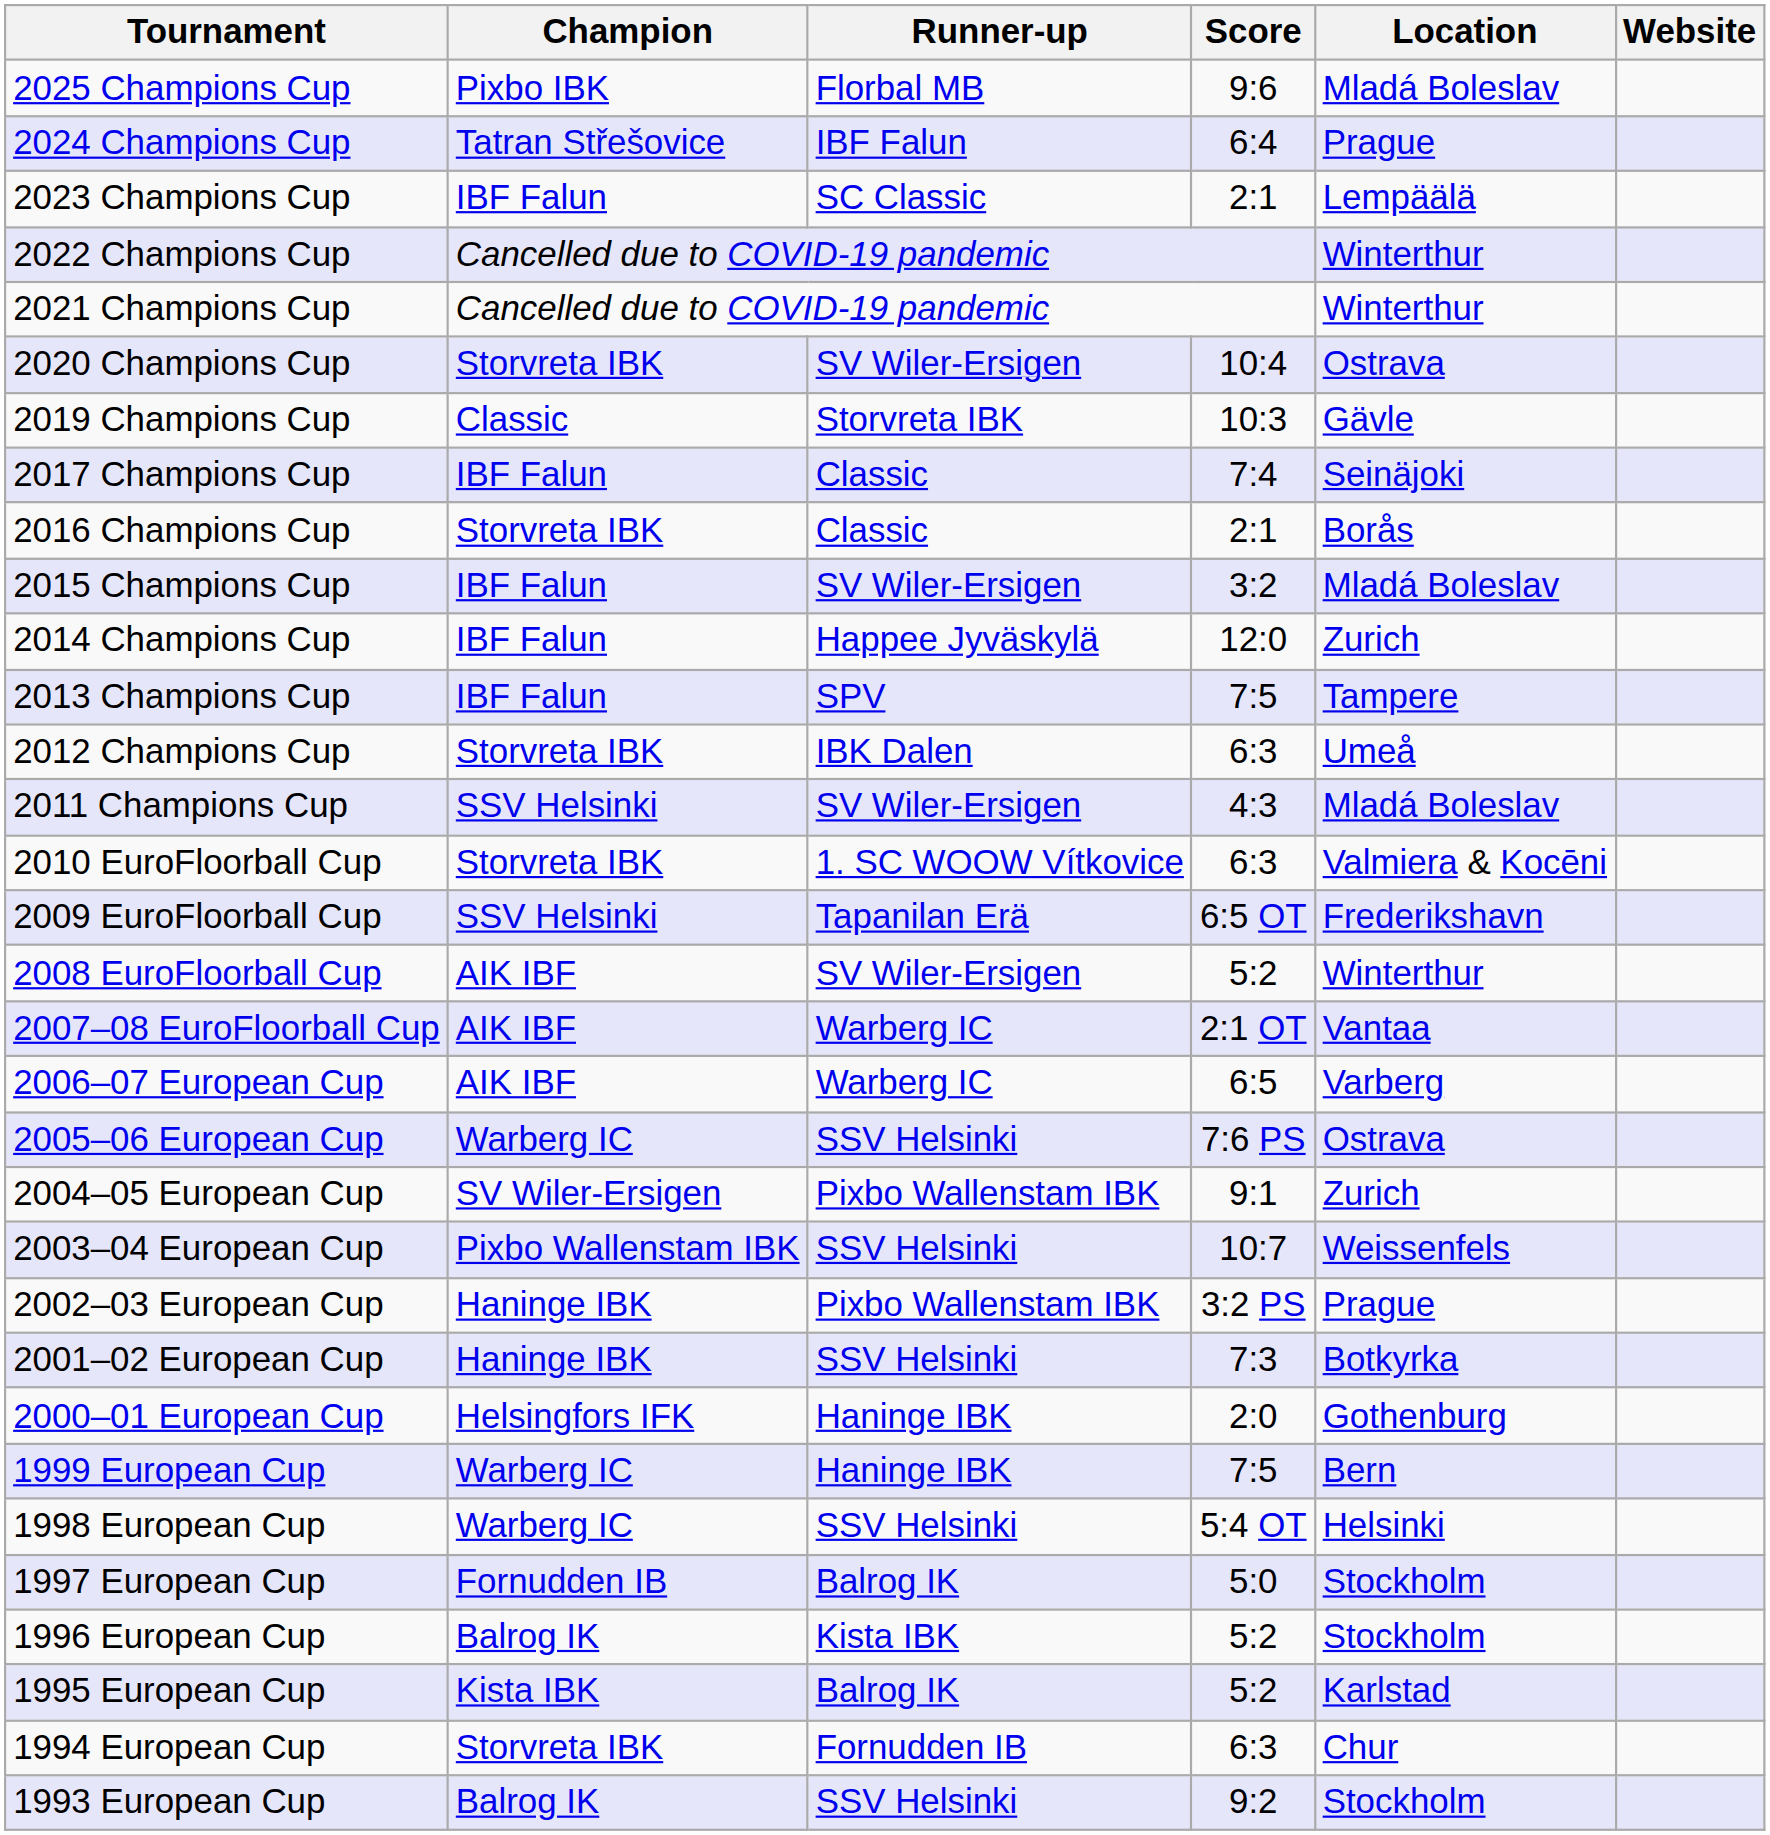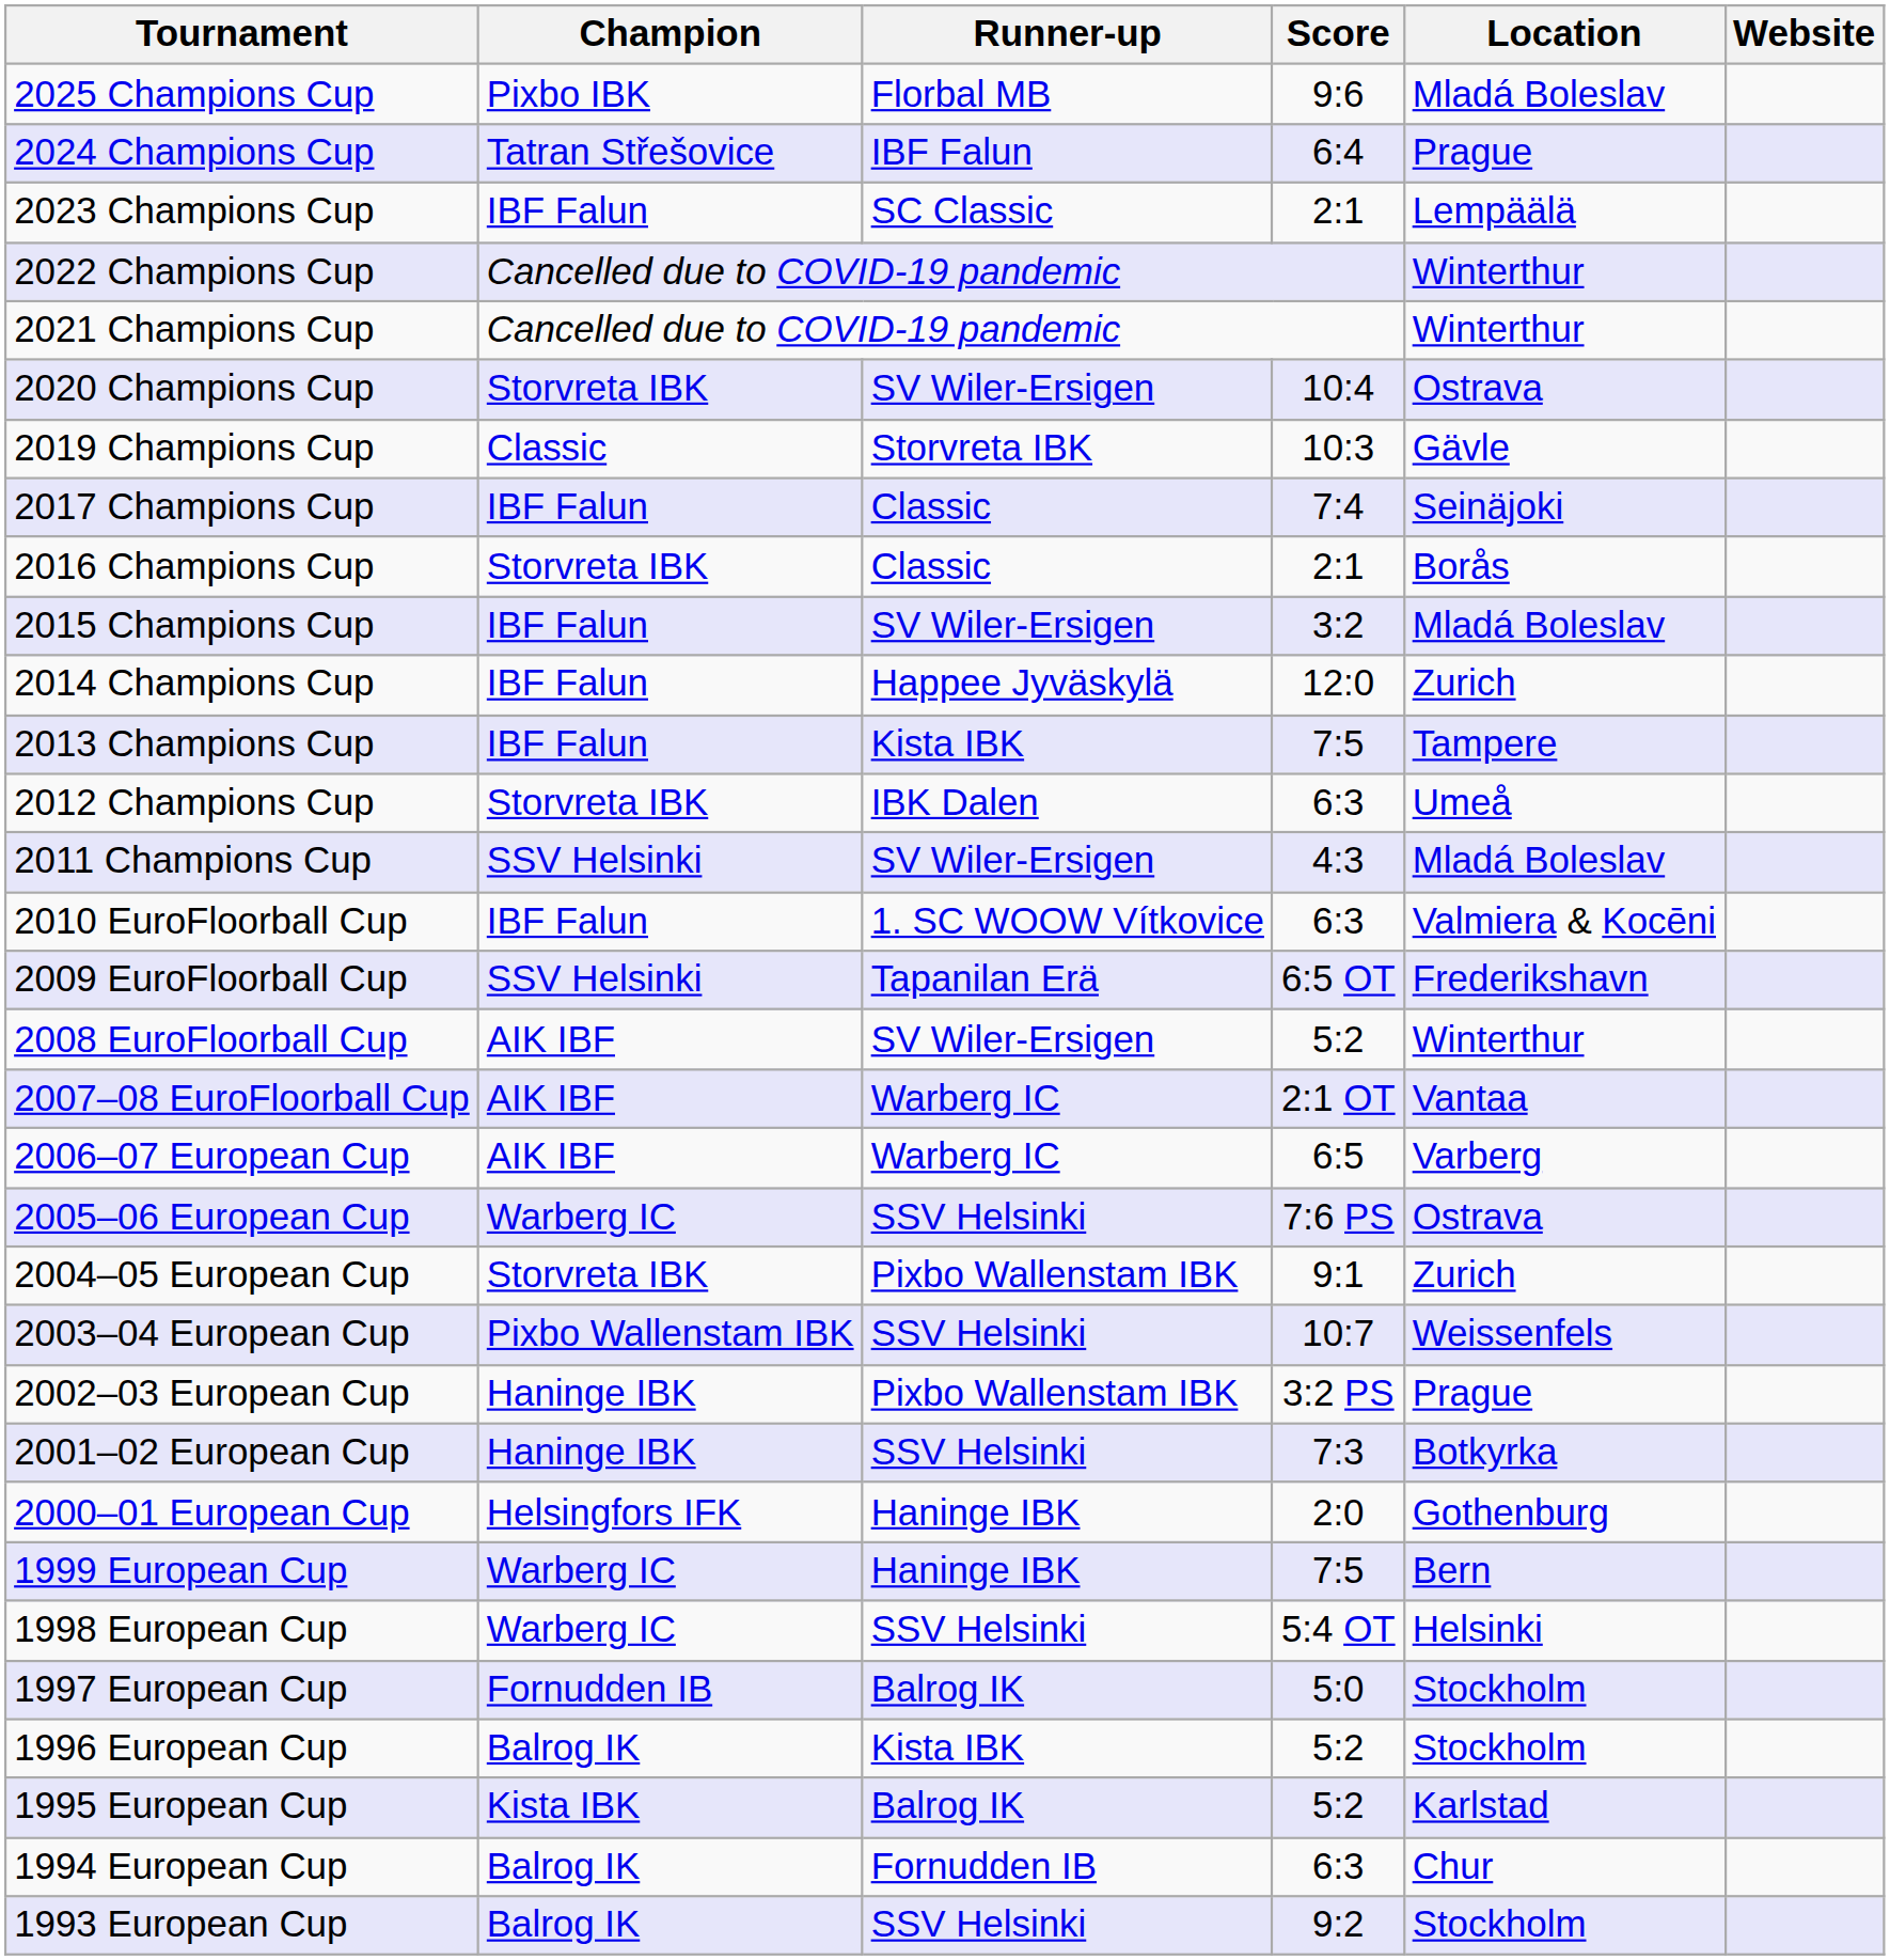2013 Champions Cup | Runner-up: SPV -> Kista IBK
2010 EuroFloorball Cup | Champion: Storvreta IBK -> IBF Falun
2004–05 European Cup | Champion: SV Wiler-Ersigen -> Storvreta IBK
1994 European Cup | Champion: Storvreta IBK -> Balrog IK
